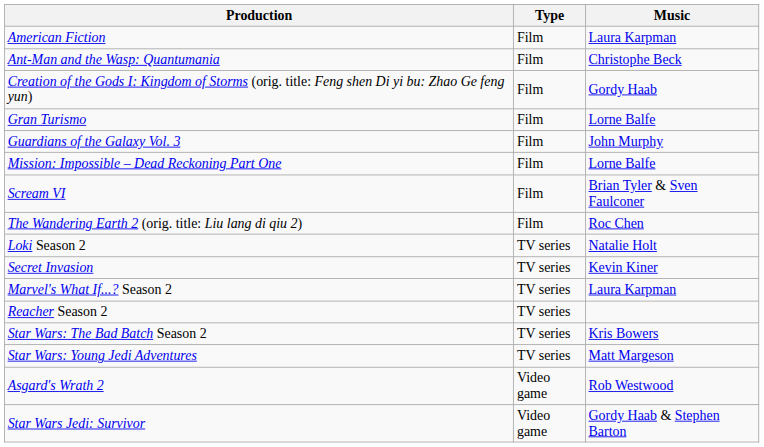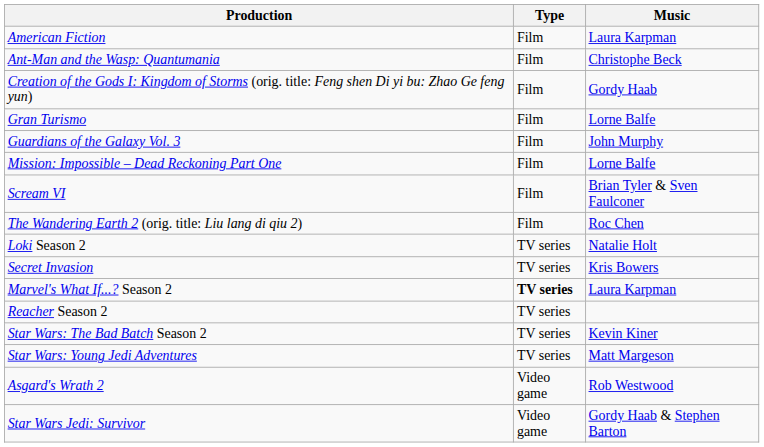Secret Invasion | Music: Kevin Kiner -> Kris Bowers
Marvel's What If...? Season 2 | Type: normal -> bold
Star Wars: The Bad Batch Season 2 | Music: Kris Bowers -> Kevin Kiner
